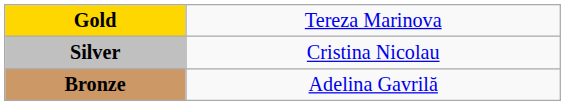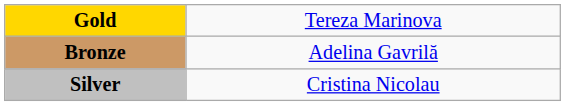rows swapped: Silver <-> Bronze
